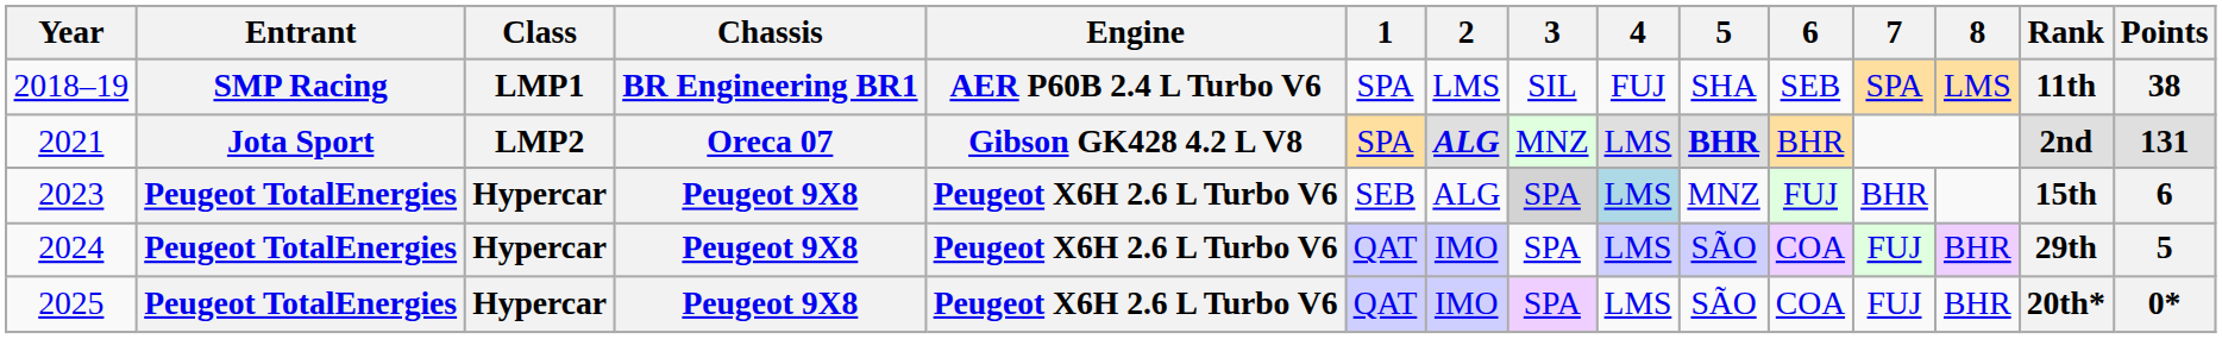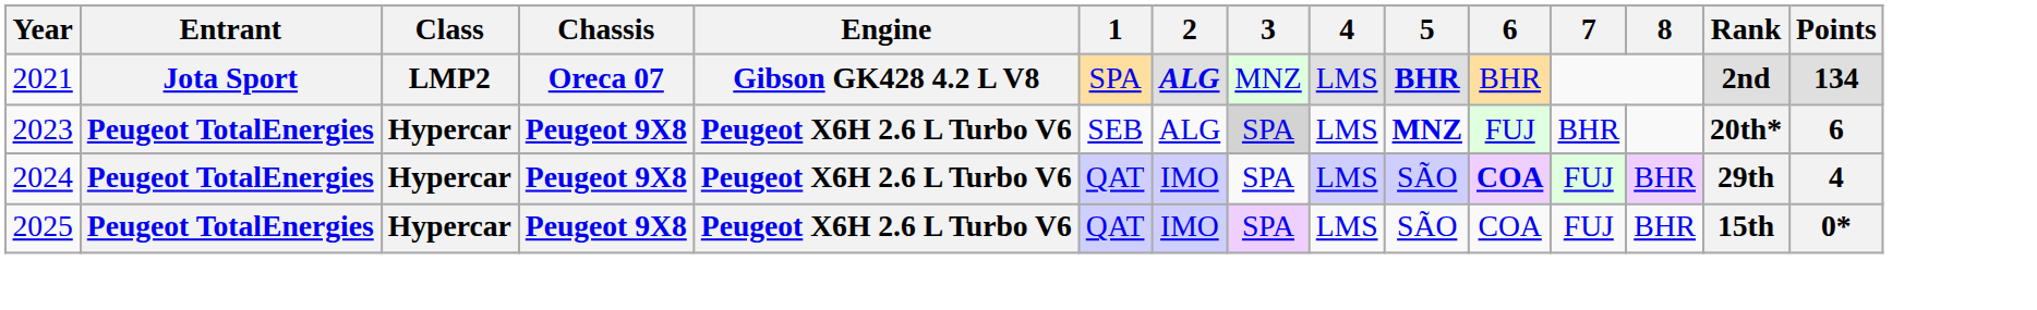- row: 2018–19 | SMP Racing | LMP1 | BR Engineering BR1 | AER P60B 2.4 L Turbo V6 | SPA | LMS | SIL | FUJ | SHA | SEB | SPA | LMS | 11th | 38
2021 | Points: 131 -> 134
2023 | 4: lightblue background -> no background
2023 | 5: normal -> bold
2023 | Rank: 15th -> 20th*
2024 | 6: normal -> bold
2024 | Points: 5 -> 4
2025 | Rank: 20th* -> 15th
